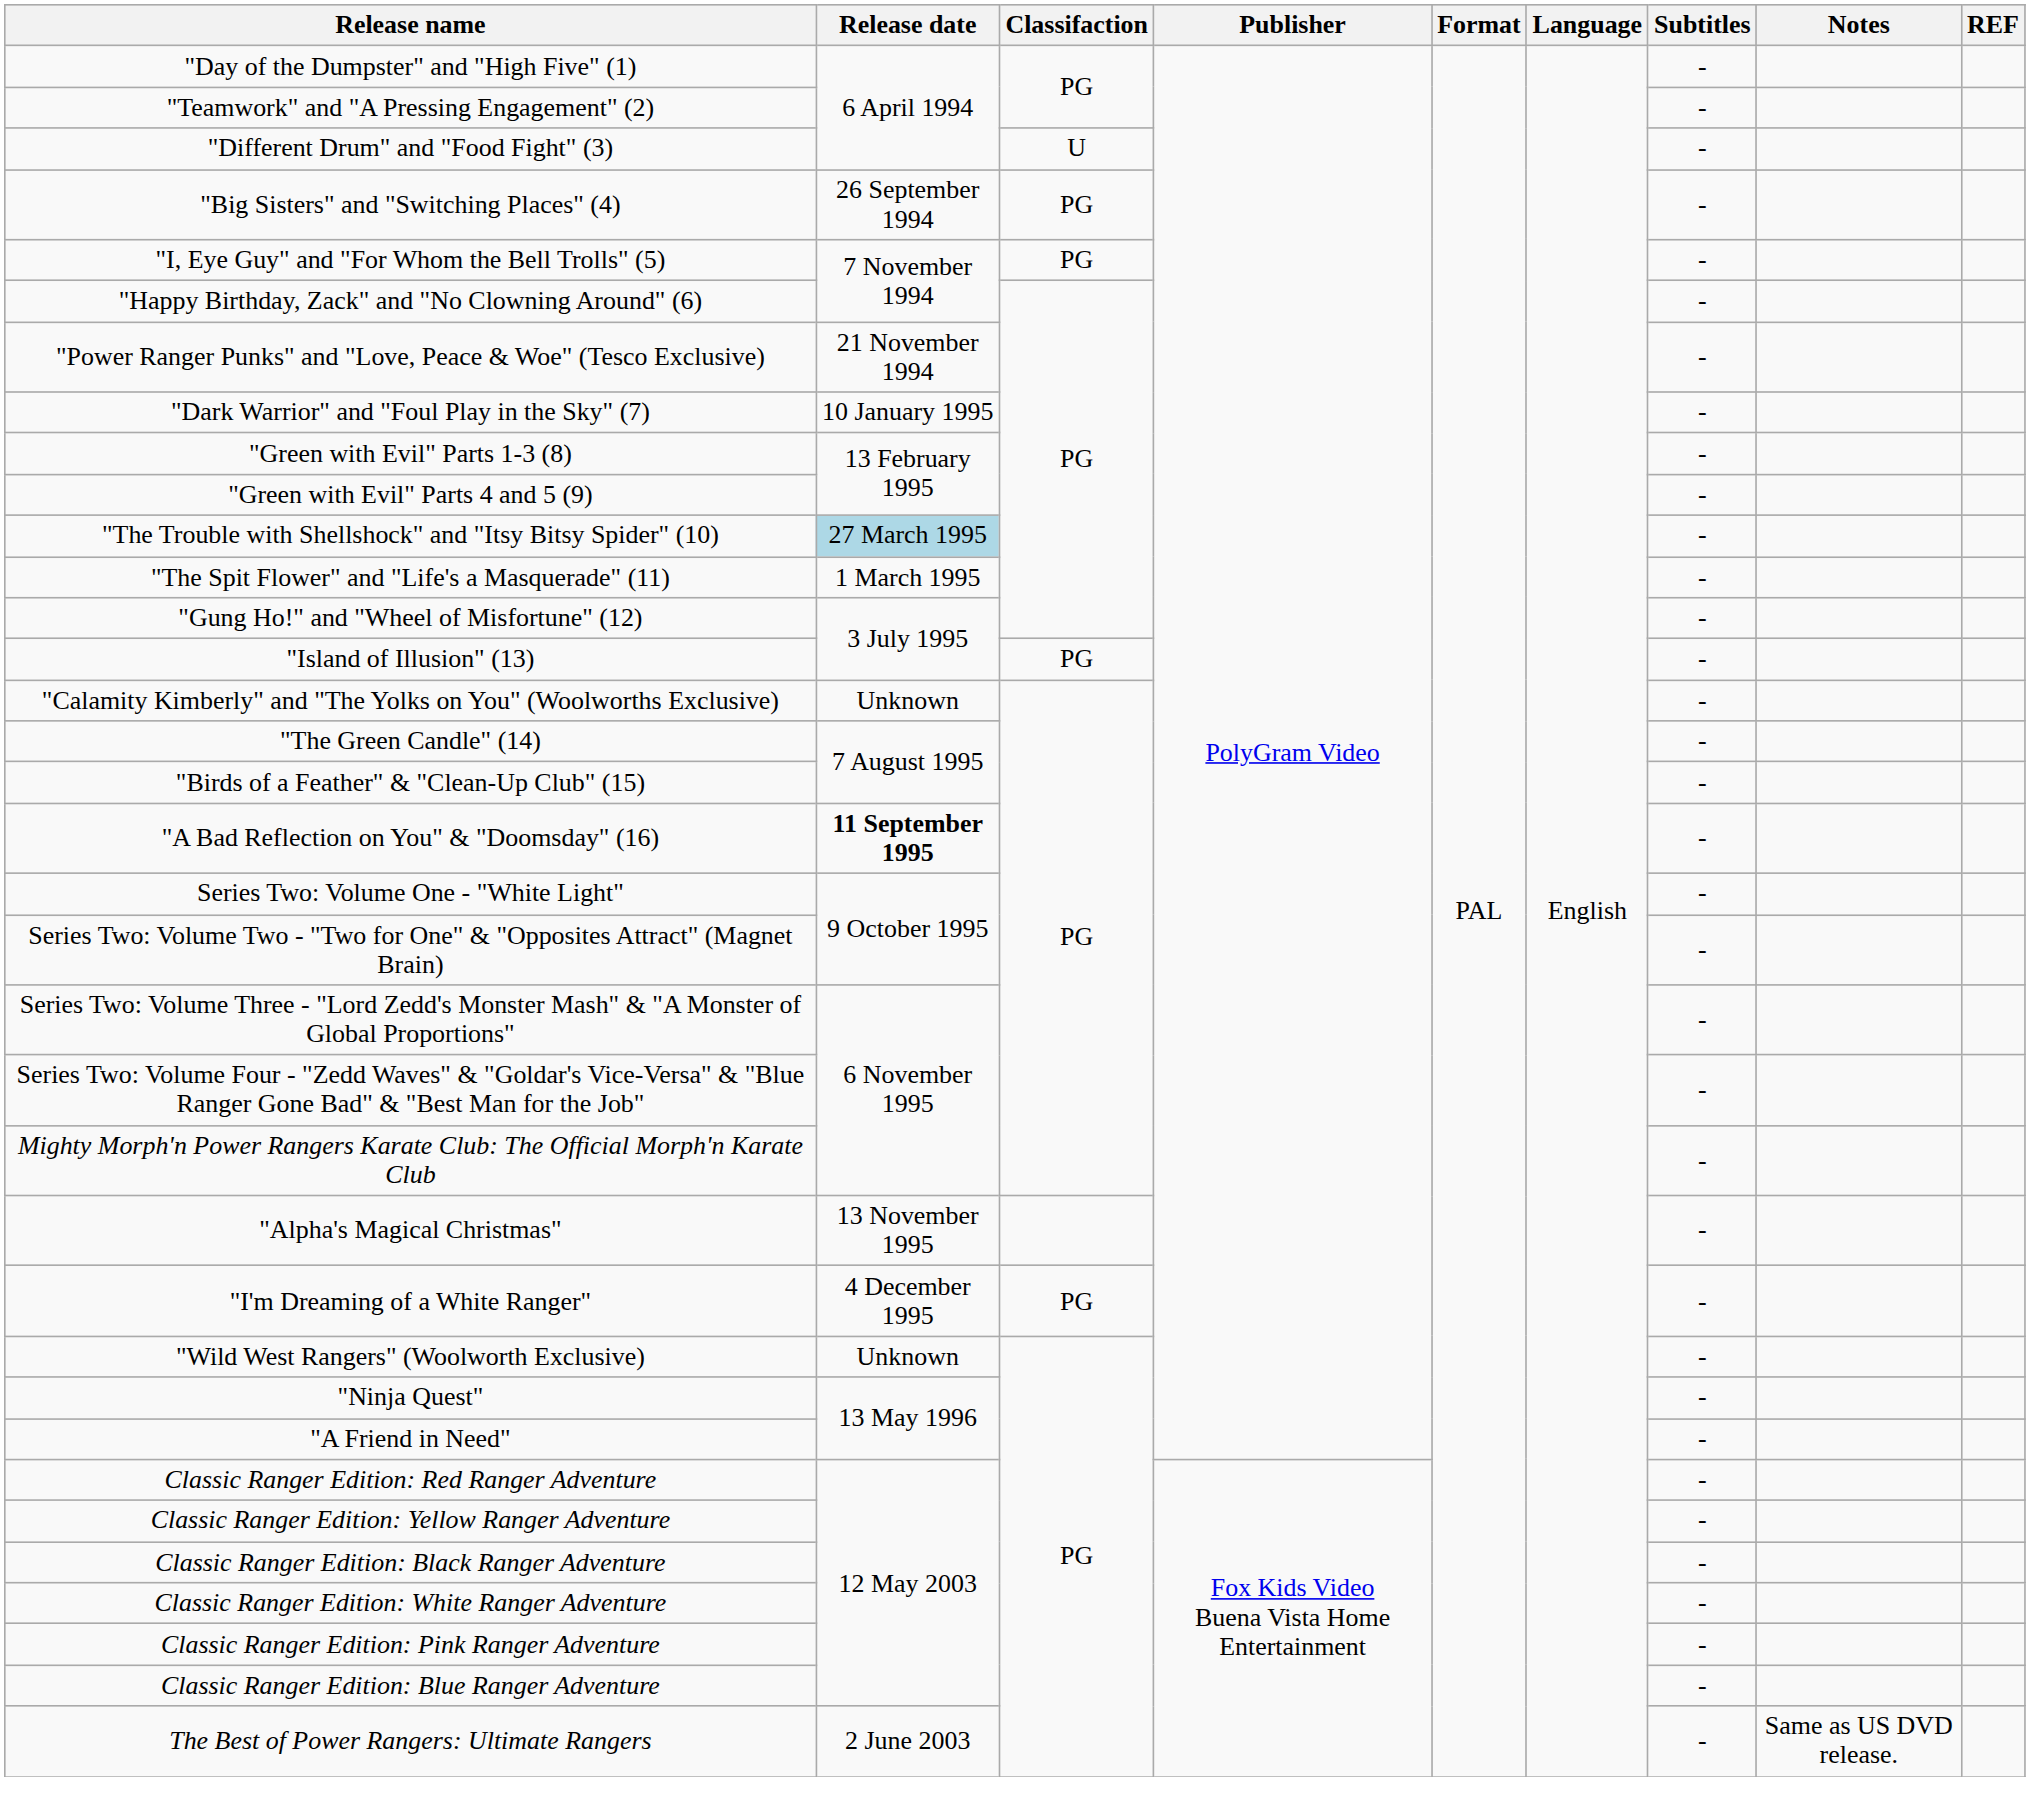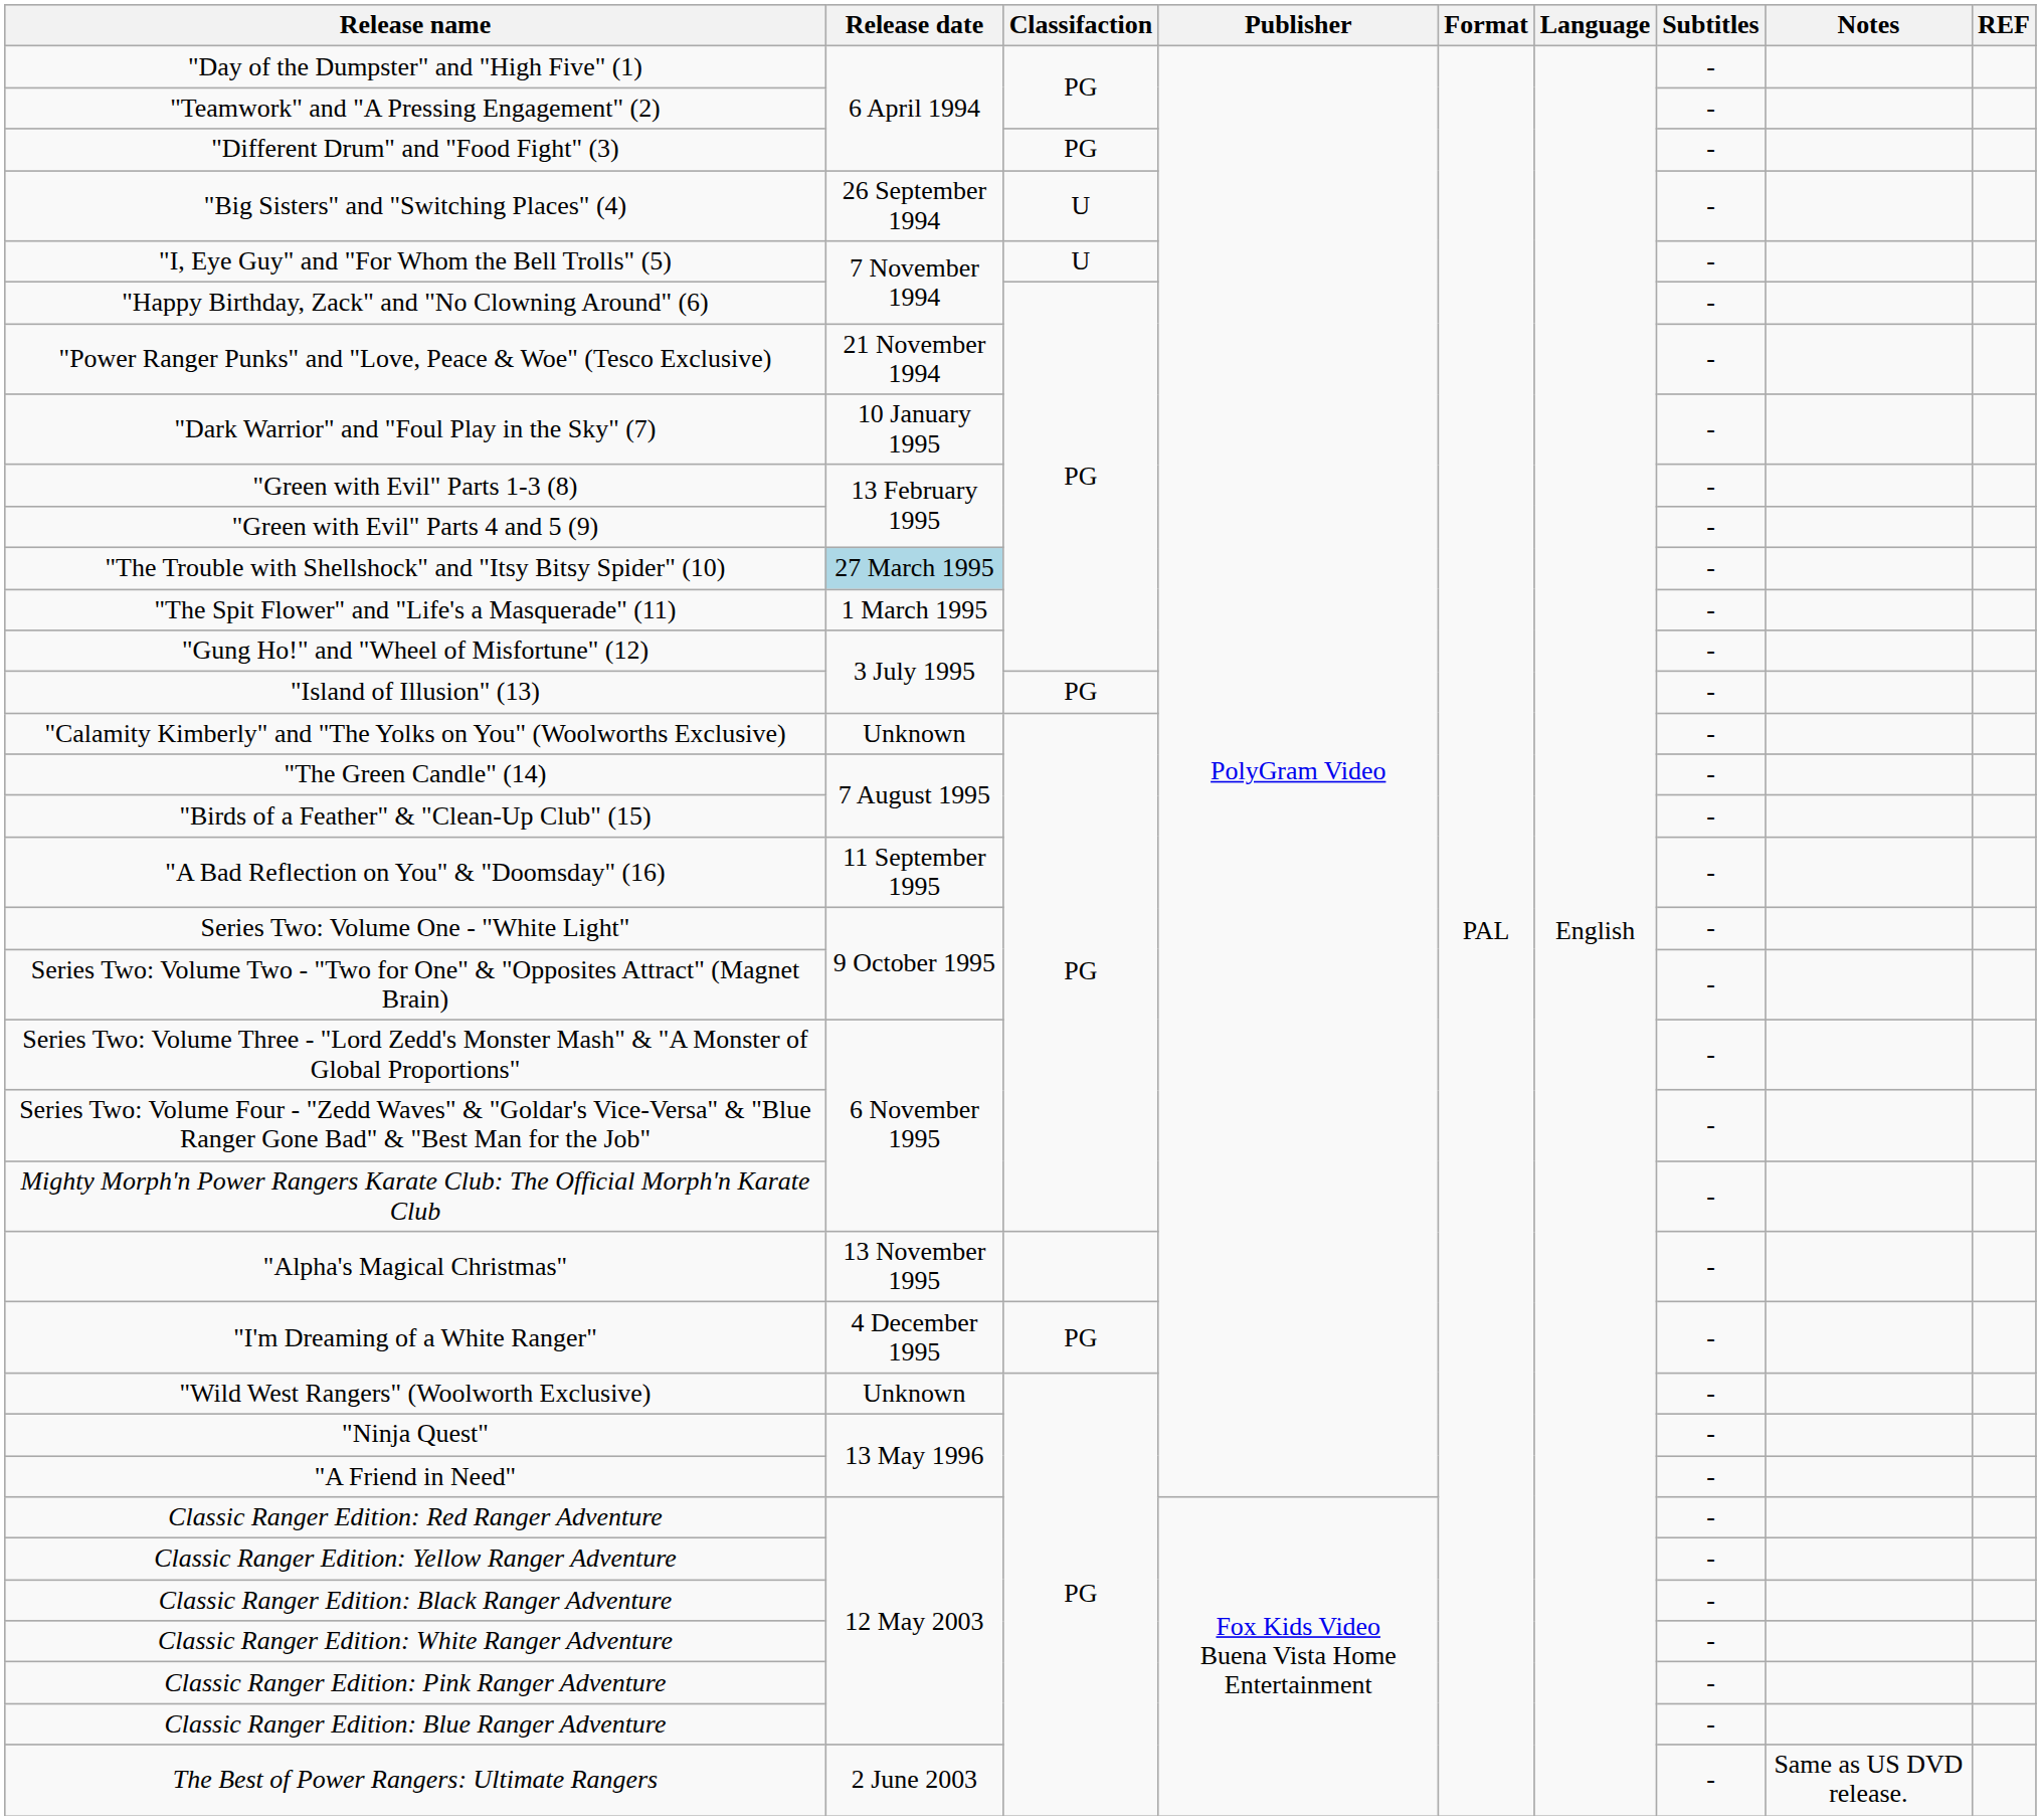"Different Drum" and "Food Fight" (3) | Classifaction: U -> PG
"Big Sisters" and "Switching Places" (4) | Classifaction: PG -> U
"I, Eye Guy" and "For Whom the Bell Trolls" (5) | Classifaction: PG -> U
"A Bad Reflection on You" & "Doomsday" (16) | Release date: bold -> normal
